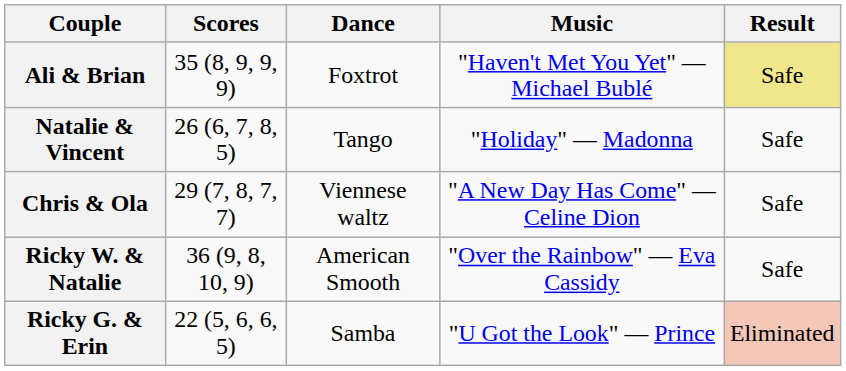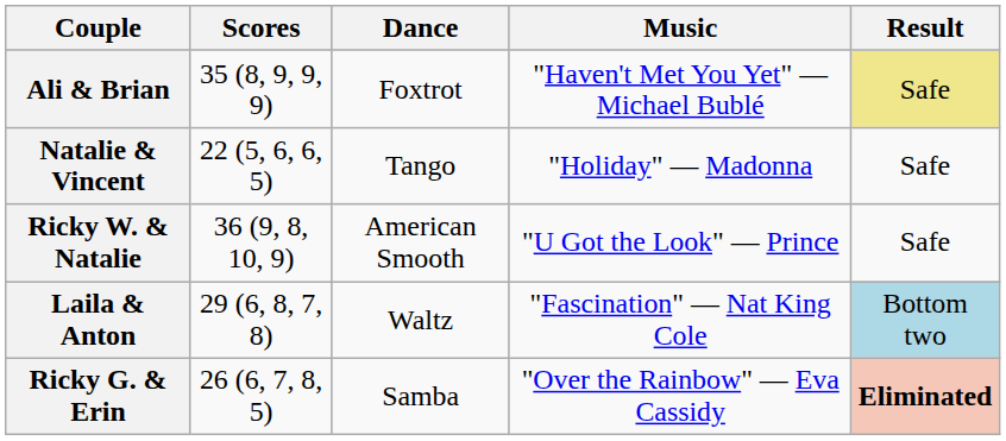Natalie & Vincent | Scores: 26 (6, 7, 8, 5) -> 22 (5, 6, 6, 5)
- row: Chris & Ola | 29 (7, 8, 7, 7) | Viennese waltz | "A New Day Has Come" — Celine Dion | Safe
Ricky W. & Natalie | Music: "Over the Rainbow" — Eva Cassidy -> "U Got the Look" — Prince
+ row: Laila & Anton | 29 (6, 8, 7, 8) | Waltz | "Fascination" — Nat King Cole | Bottom two
Ricky G. & Erin | Scores: 22 (5, 6, 6, 5) -> 26 (6, 7, 8, 5)
Ricky G. & Erin | Music: "U Got the Look" — Prince -> "Over the Rainbow" — Eva Cassidy
Ricky G. & Erin | Result: normal -> bold
